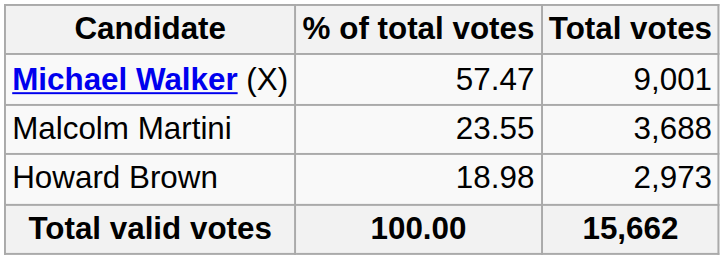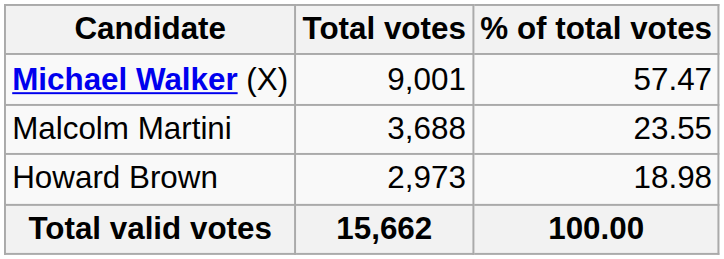columns swapped: Total votes <-> % of total votes
